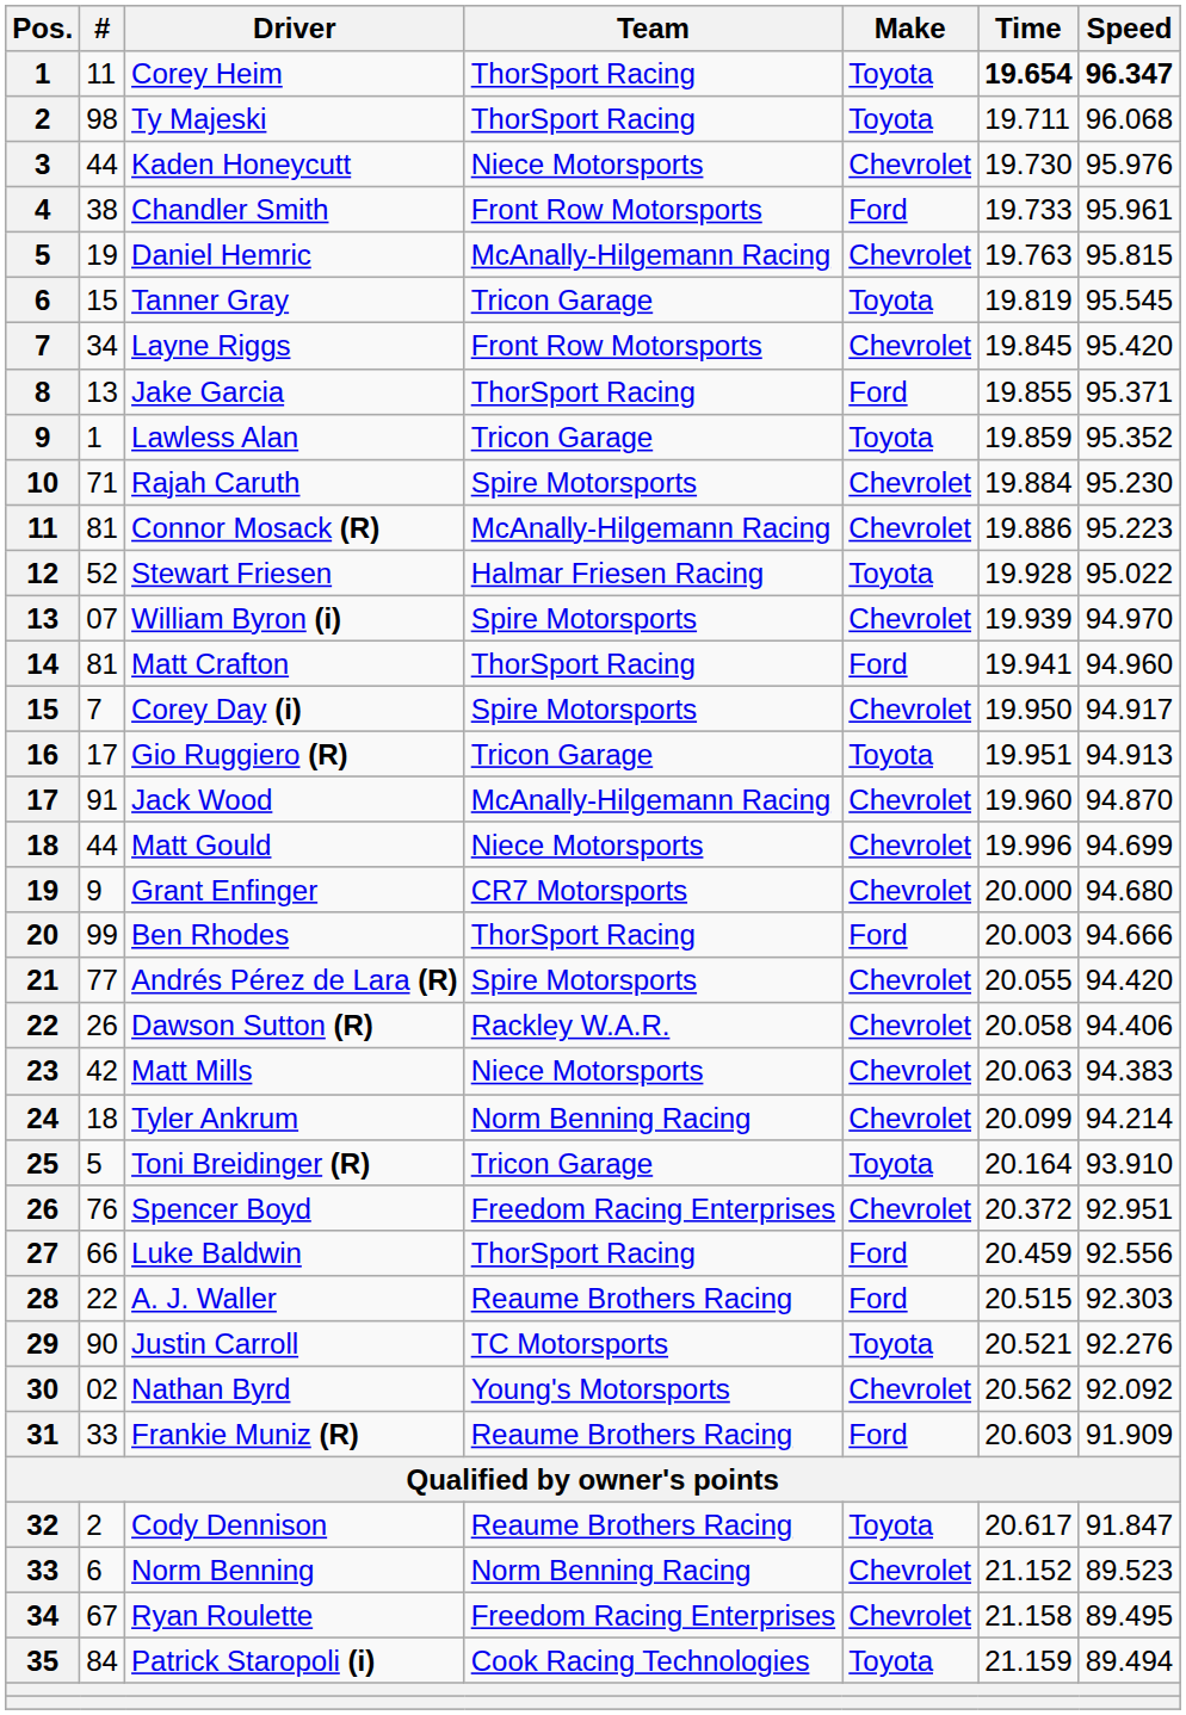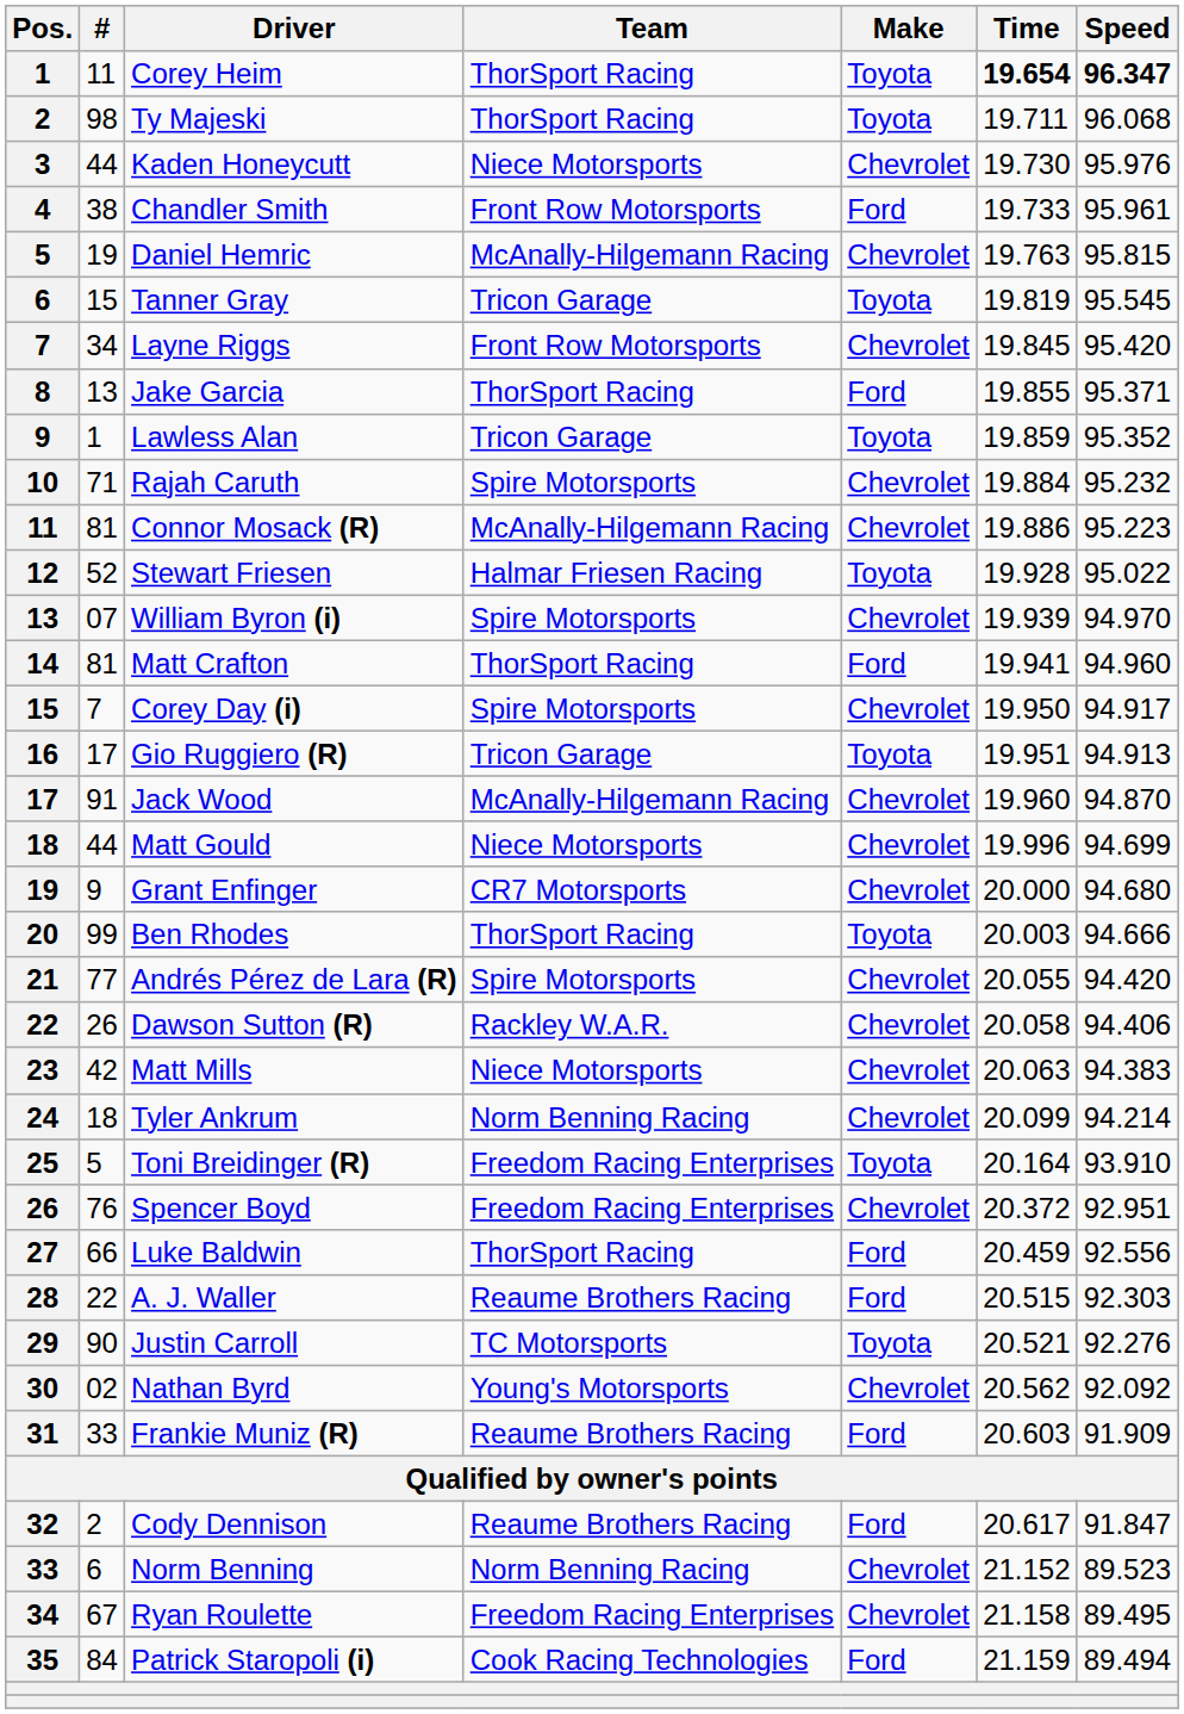Rajah Caruth | Speed: 95.230 -> 95.232
Ben Rhodes | Make: Ford -> Toyota
Toni Breidinger (R) | Team: Tricon Garage -> Freedom Racing Enterprises
Cody Dennison | Make: Toyota -> Ford
Patrick Staropoli (i) | Make: Toyota -> Ford
